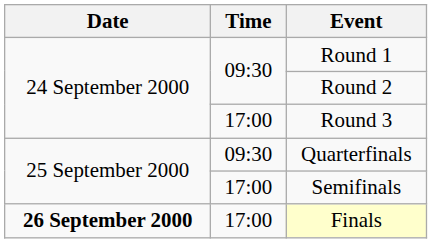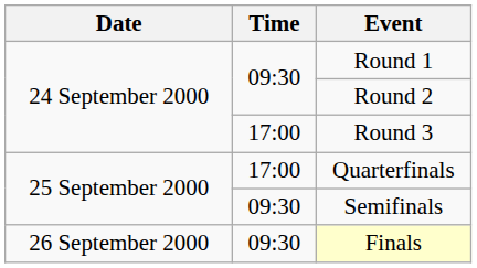Quarterfinals | Time: 09:30 -> 17:00
Semifinals | Time: 17:00 -> 09:30
Finals | Date: bold -> normal
Finals | Time: 17:00 -> 09:30
